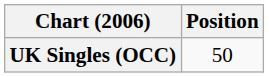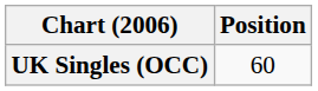UK Singles (OCC) | Position: 50 -> 60
